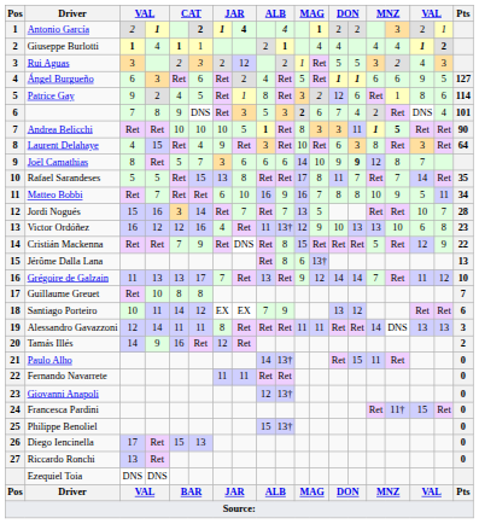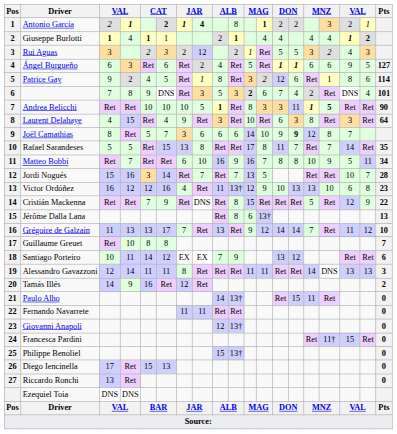Antonio García | column 10: 4 -> 8
